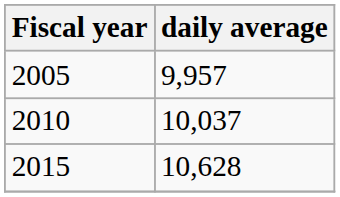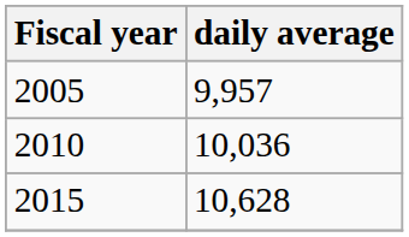2010 | daily average: 10,037 -> 10,036
